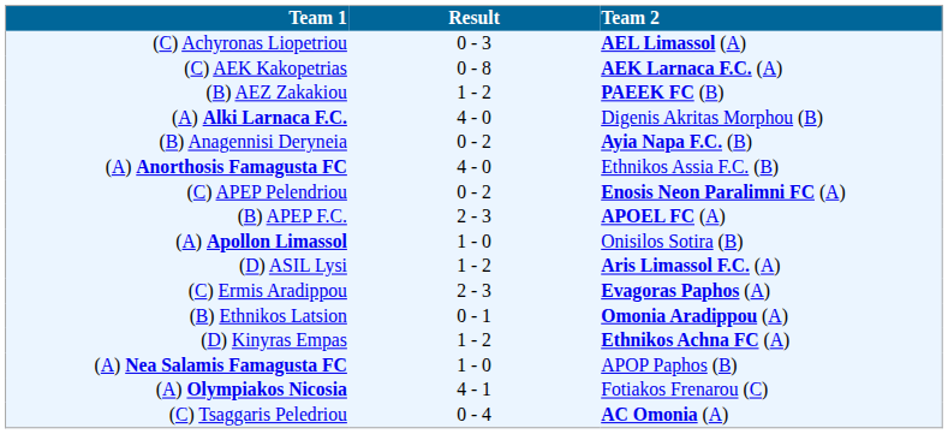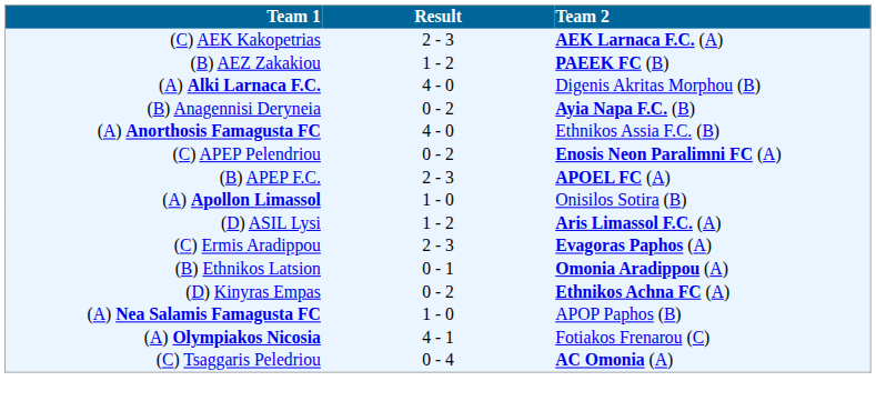- row: (C) Achyronas Liopetriou | 0 - 3 | AEL Limassol (A)
(C) AEK Kakopetrias | Result: 0 - 8 -> 2 - 3
(D) Kinyras Empas | Result: 1 - 2 -> 0 - 2
